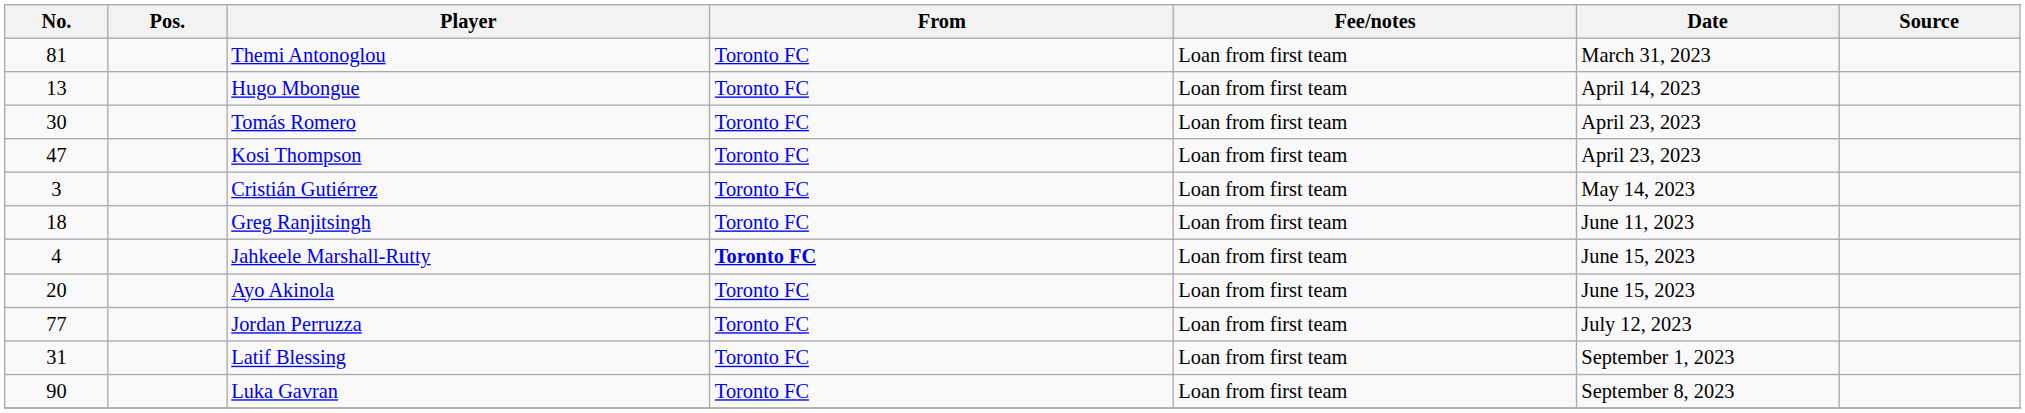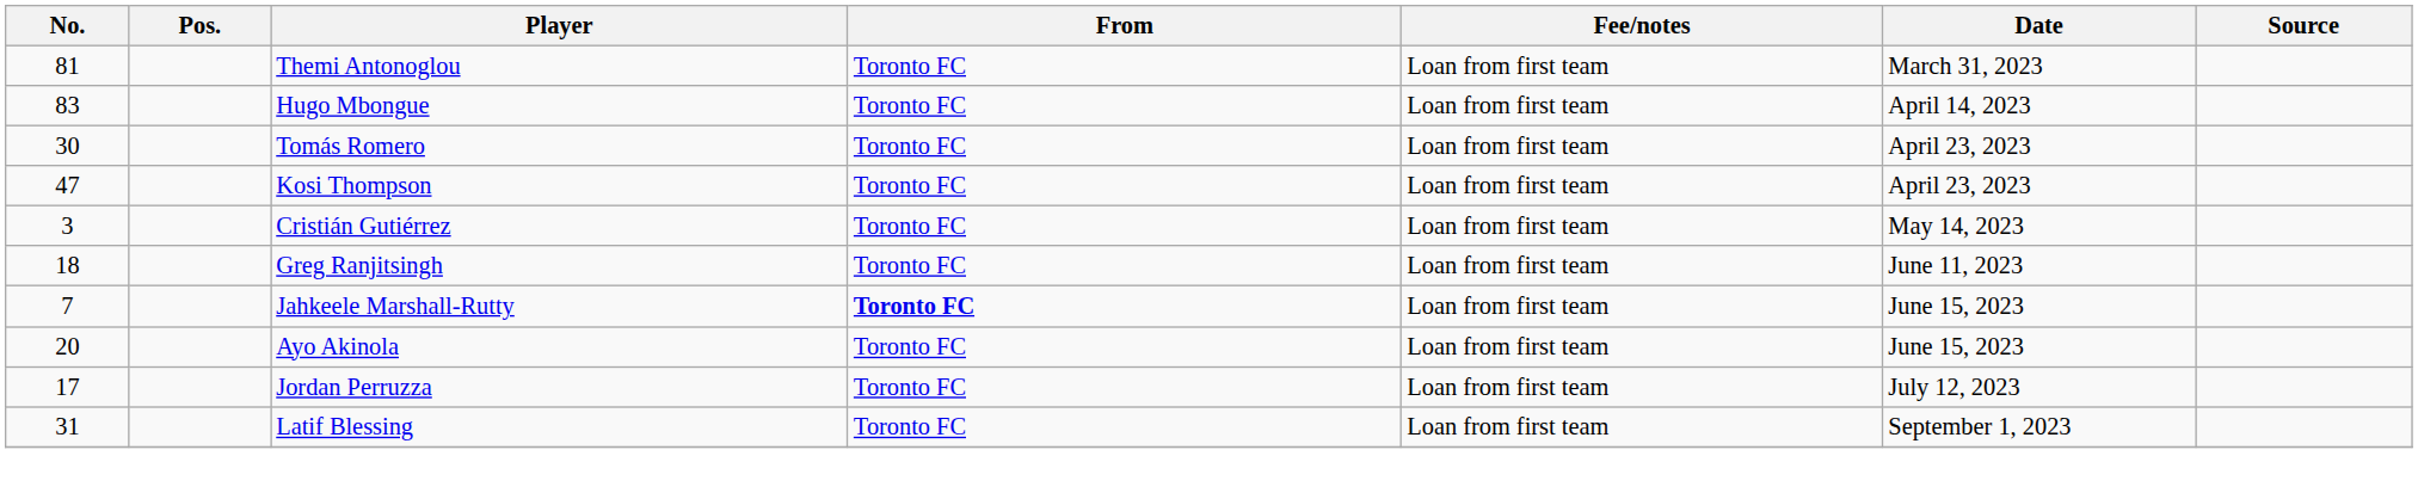Hugo Mbongue | No.: 13 -> 83
Jahkeele Marshall-Rutty | No.: 4 -> 7
Jordan Perruzza | No.: 77 -> 17
- row: 90 | Luka Gavran | Toronto FC | Loan from first team | September 8, 2023
